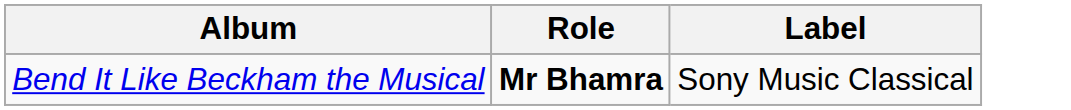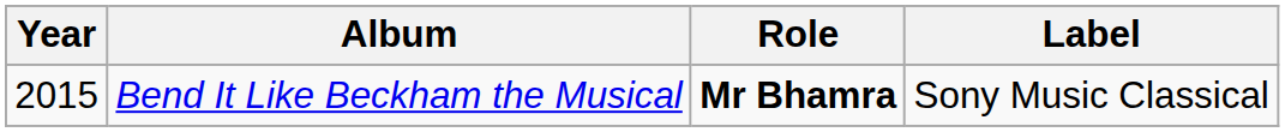+ column: Year | 2015
